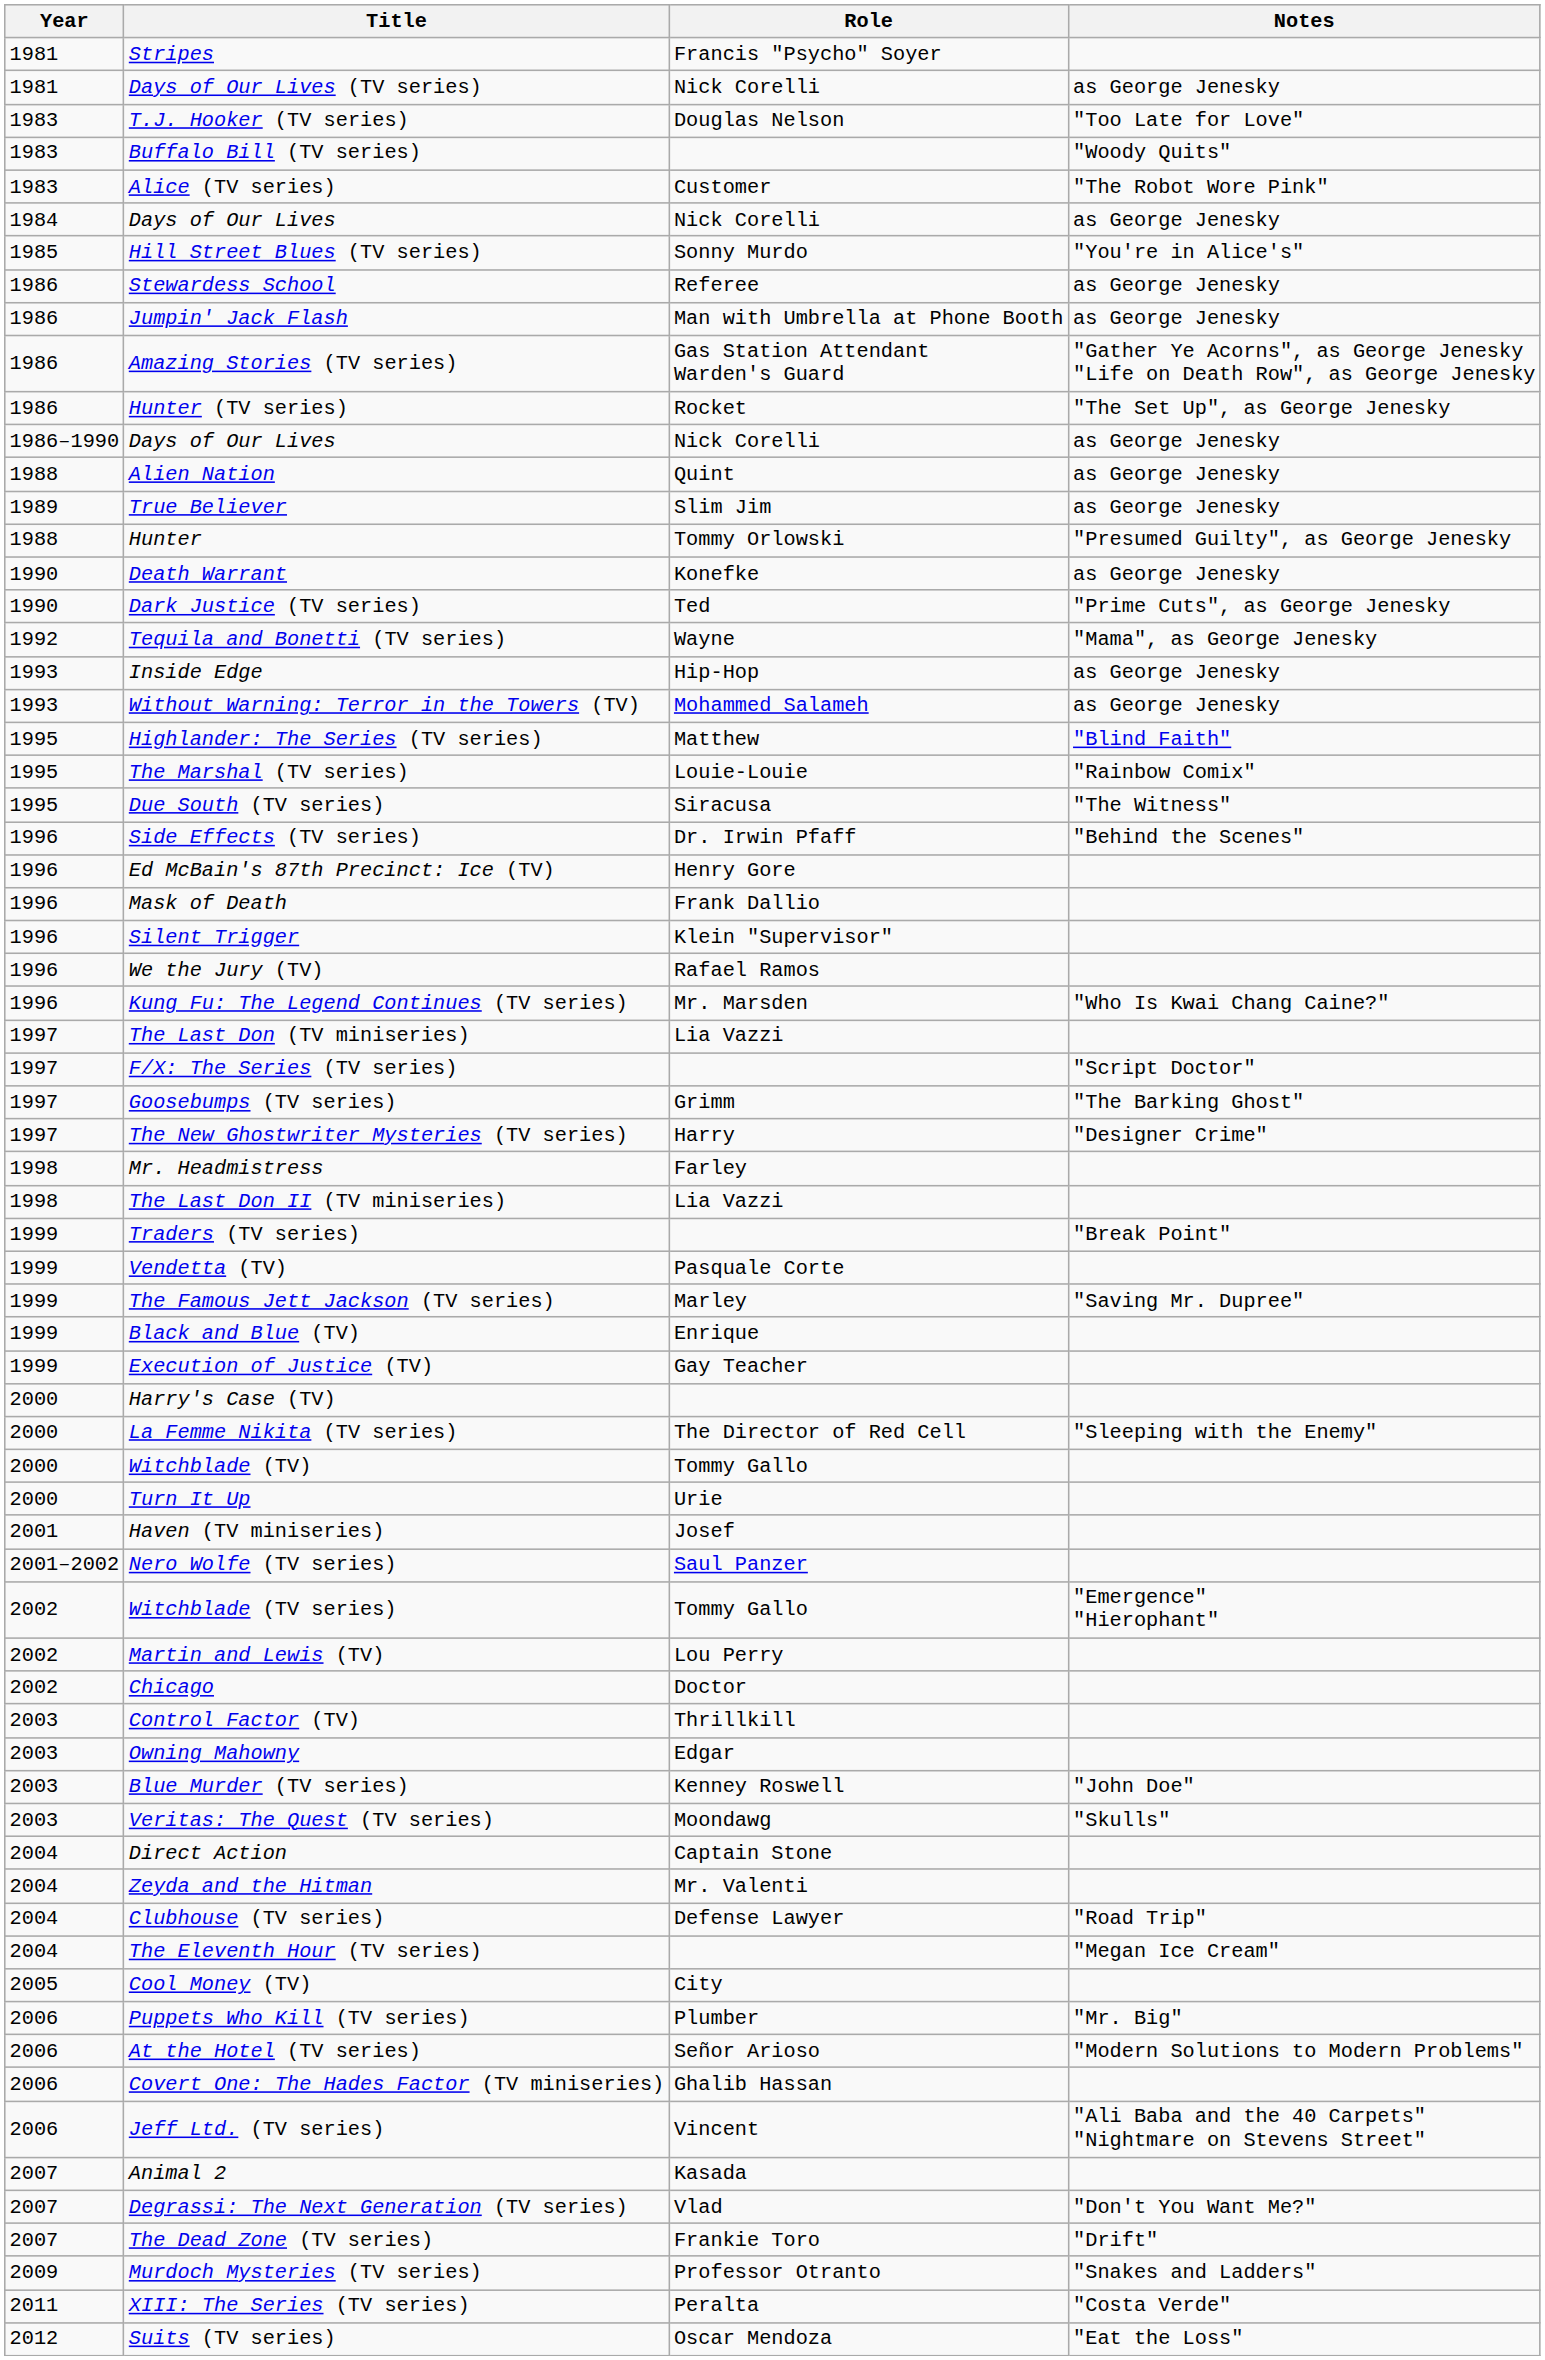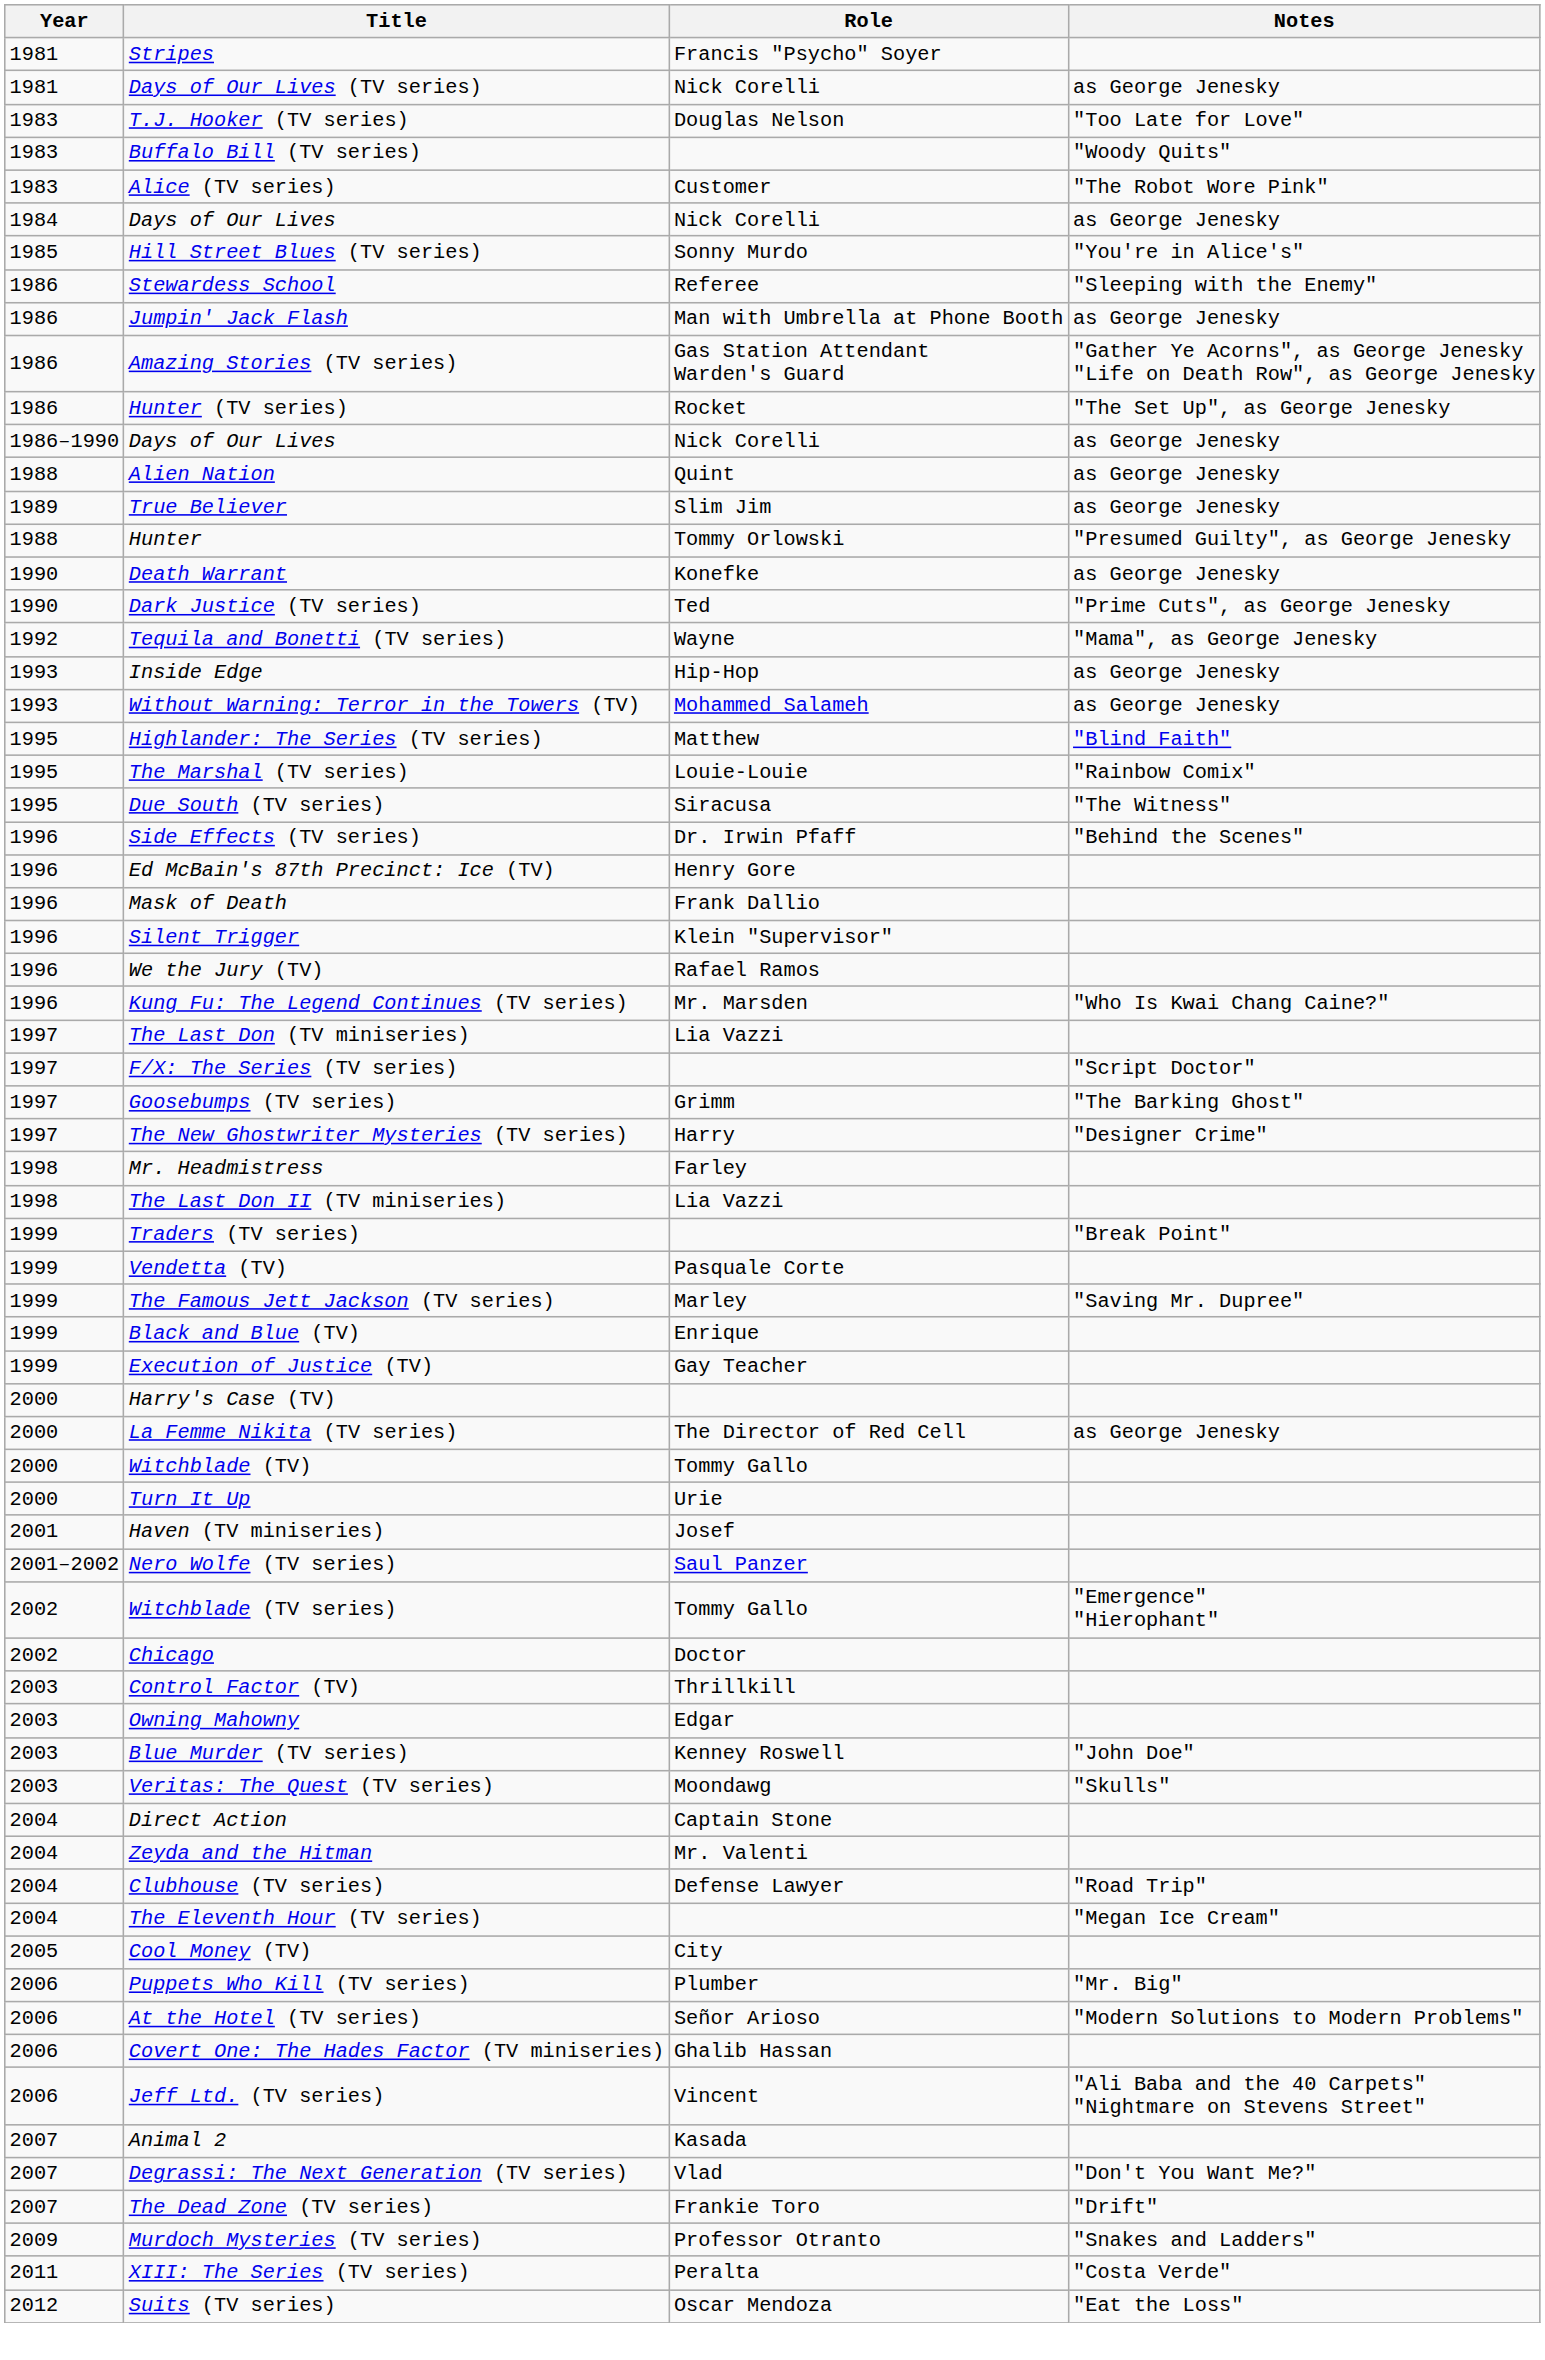Stewardess School | Notes: as George Jenesky -> "Sleeping with the Enemy"
La Femme Nikita (TV series) | Notes: "Sleeping with the Enemy" -> as George Jenesky
- row: 2002 | Martin and Lewis (TV) | Lou Perry
